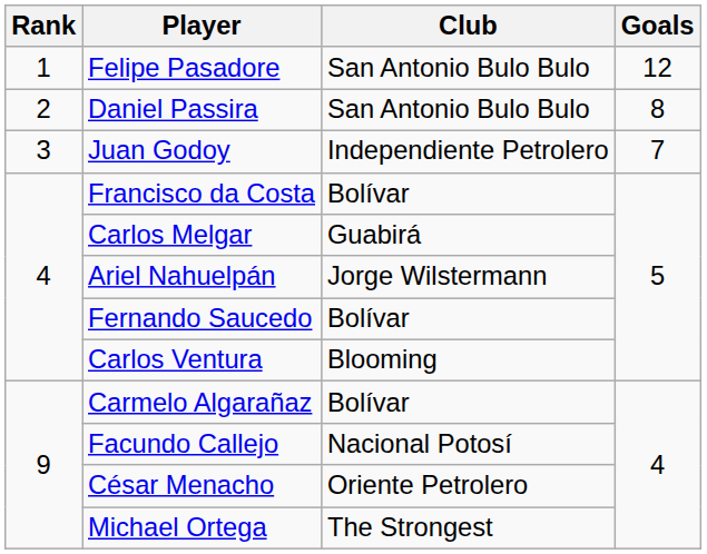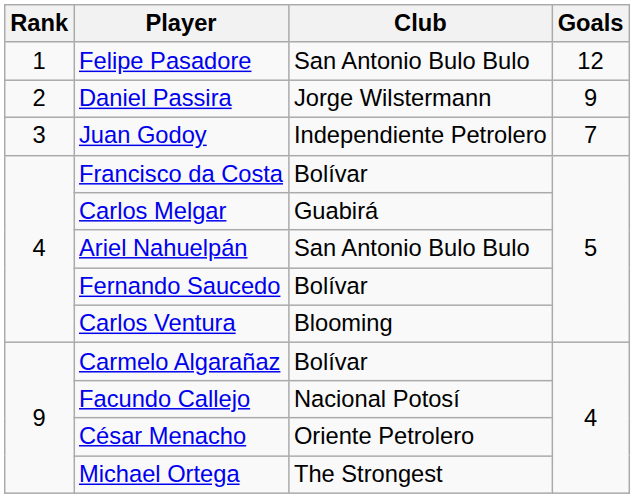Daniel Passira | Club: San Antonio Bulo Bulo -> Jorge Wilstermann
Daniel Passira | Goals: 8 -> 9
Ariel Nahuelpán | Club: Jorge Wilstermann -> San Antonio Bulo Bulo
